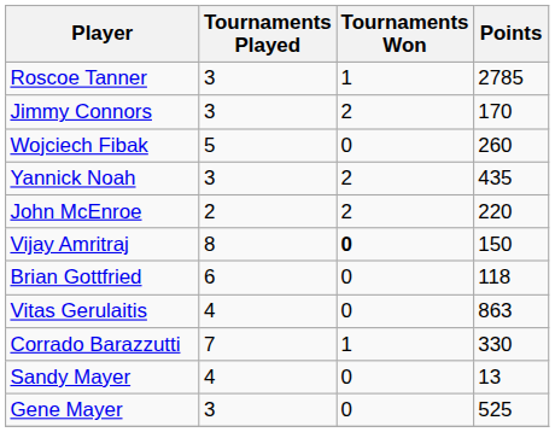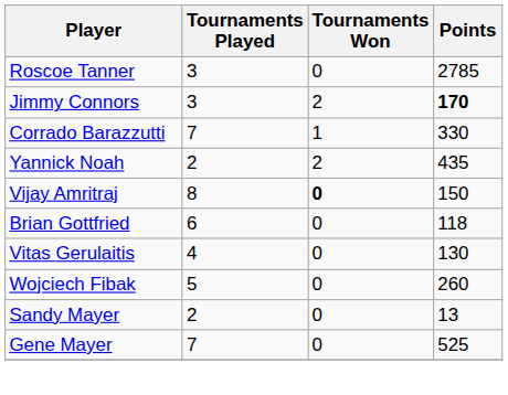Roscoe Tanner | Tournaments Won: 1 -> 0
Jimmy Connors | Points: normal -> bold
rows swapped: Wojciech Fibak <-> Corrado Barazzutti
Yannick Noah | Tournaments Played: 3 -> 2
- row: John McEnroe | 2 | 2 | 220
Vitas Gerulaitis | Points: 863 -> 130
Sandy Mayer | Tournaments Played: 4 -> 2
Gene Mayer | Tournaments Played: 3 -> 7
